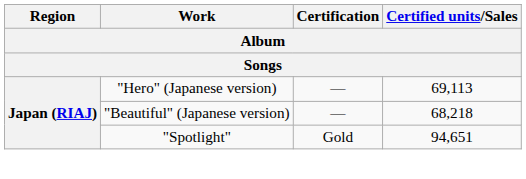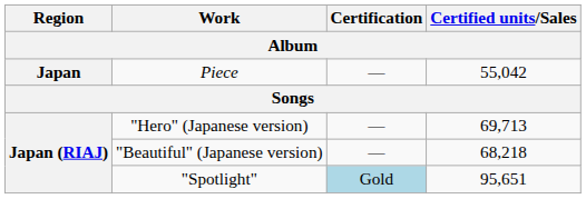+ row: Japan | Piece | — | 55,042
"Hero" (Japanese version) | Certified units/Sales: 69,113 -> 69,713
"Spotlight" | Certification: no background -> lightblue background
"Spotlight" | Certified units/Sales: 94,651 -> 95,651
